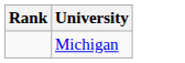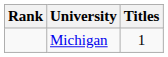+ column: Titles | 1
